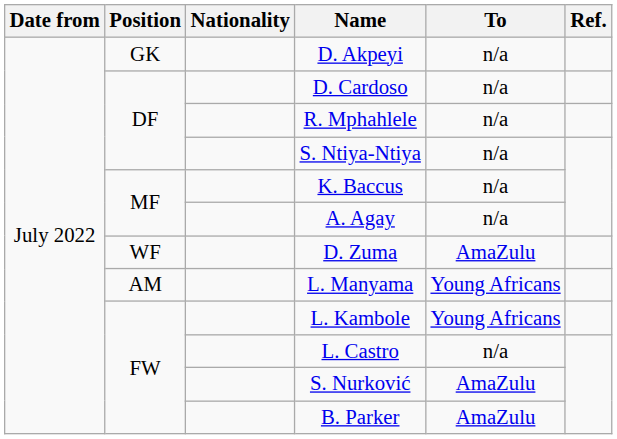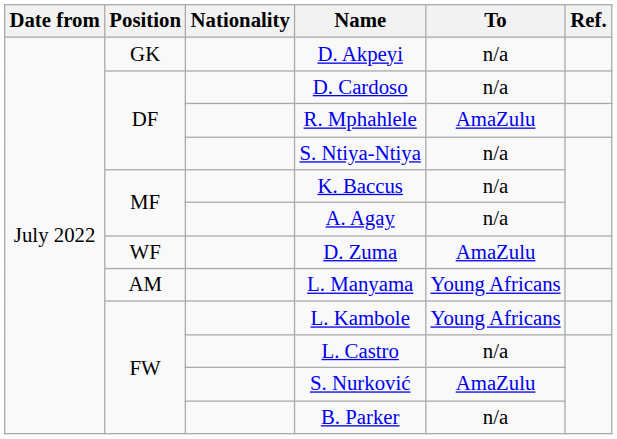R. Mphahlele | To: n/a -> AmaZulu
B. Parker | To: AmaZulu -> n/a
